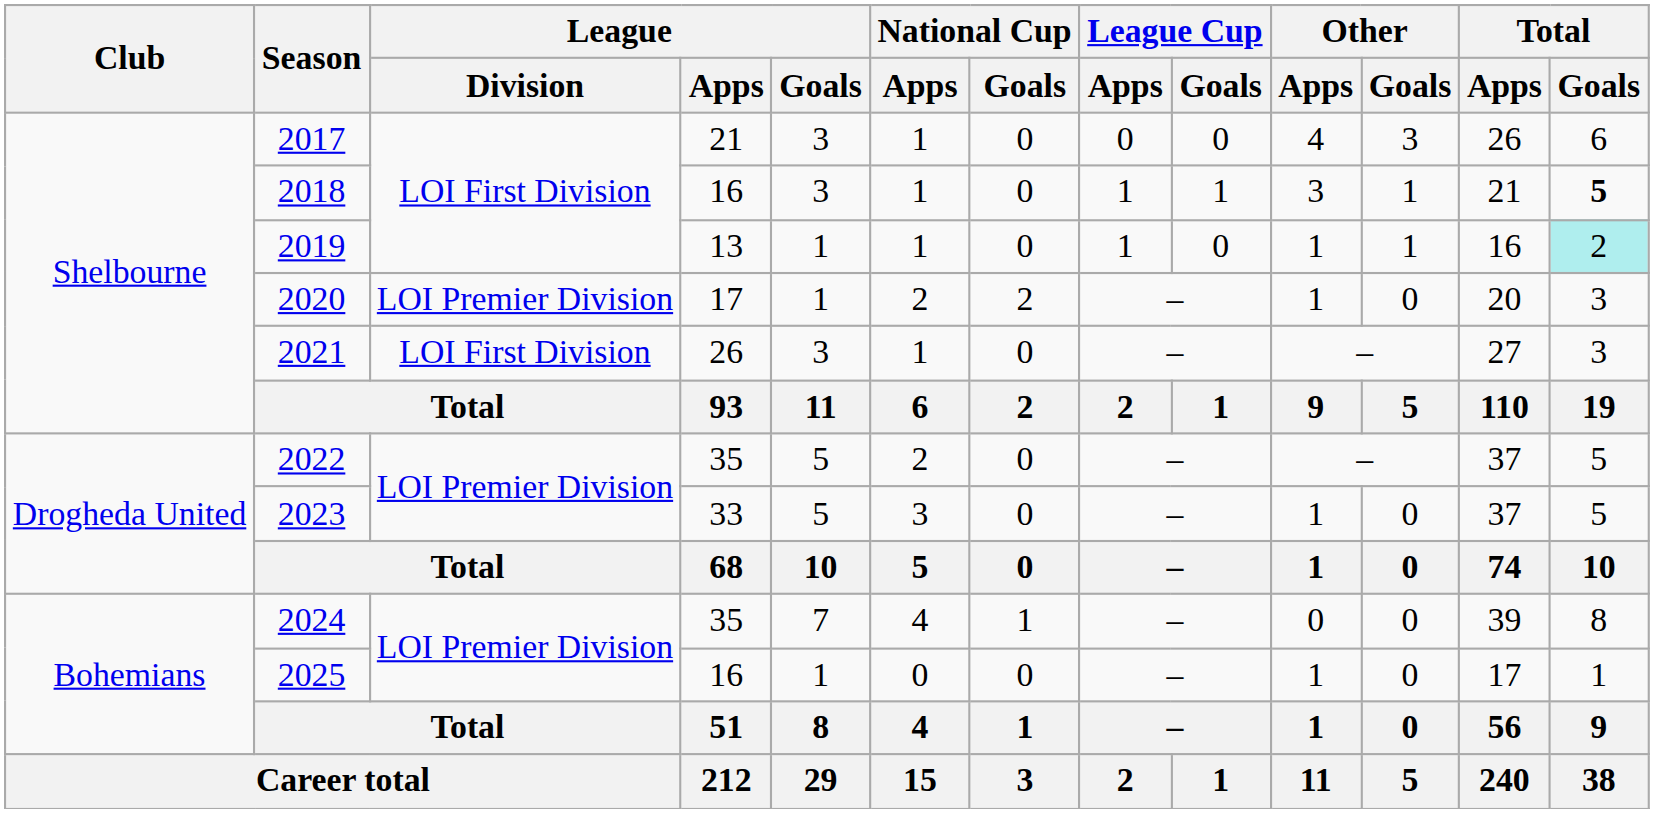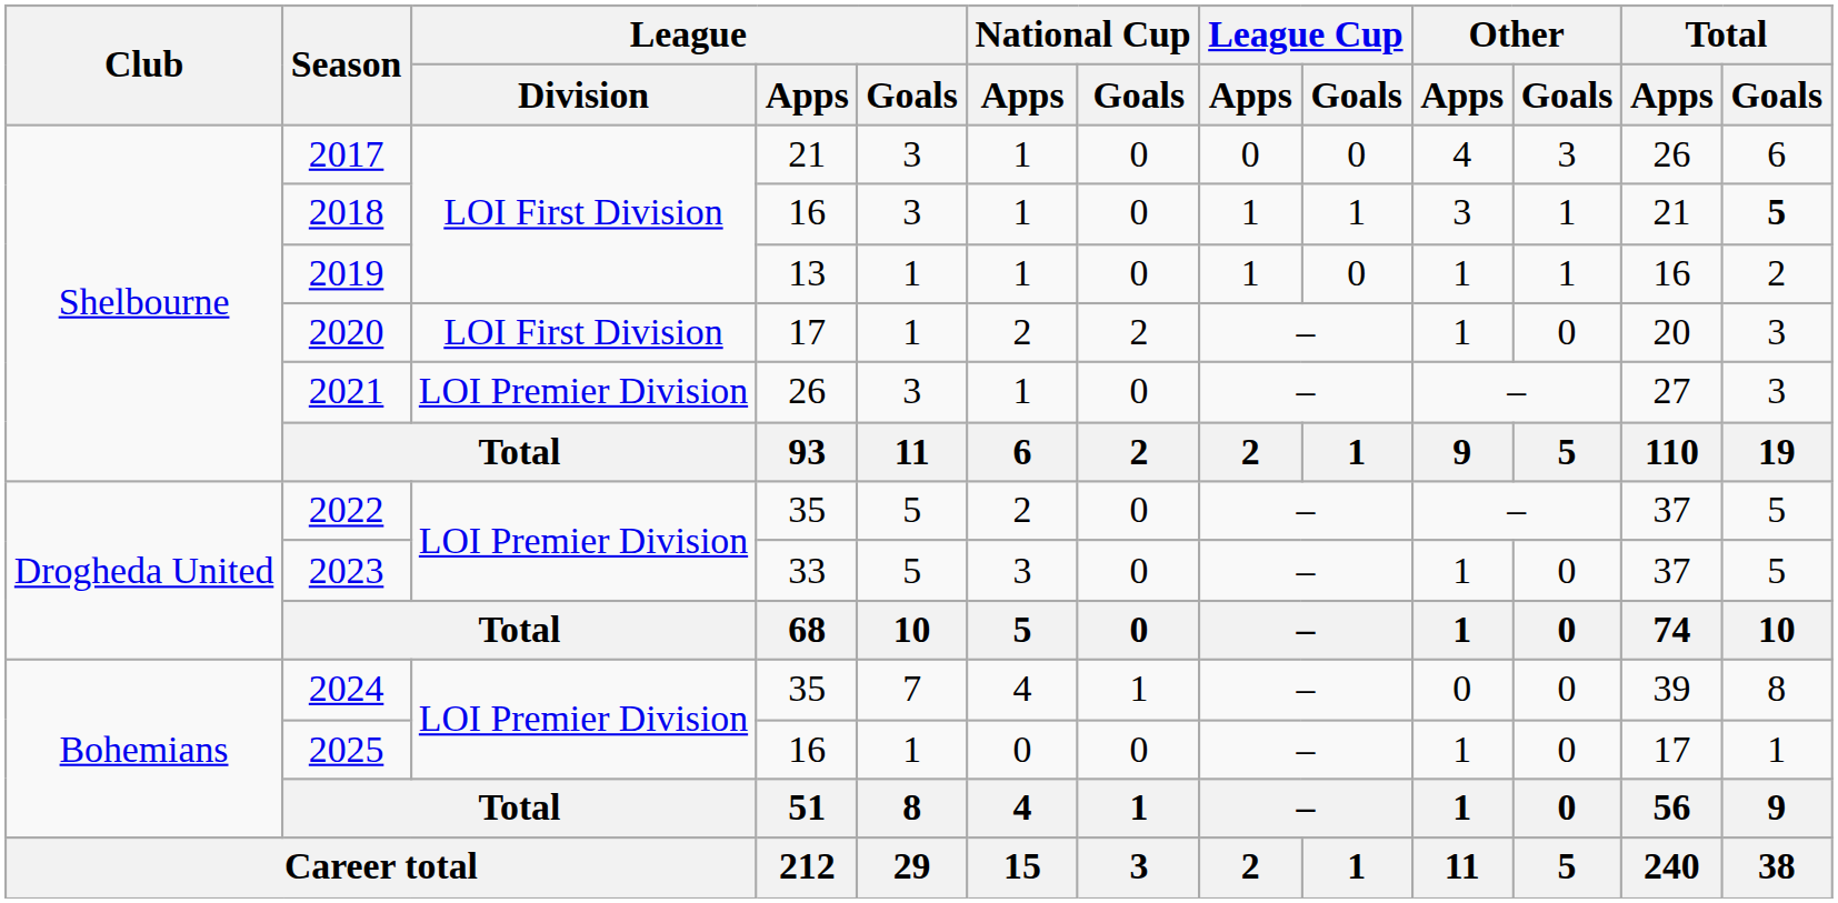2019 | Total / Goals: paleturquoise background -> no background
2020 | League / Division: LOI Premier Division -> LOI First Division
2021 | League / Division: LOI First Division -> LOI Premier Division
